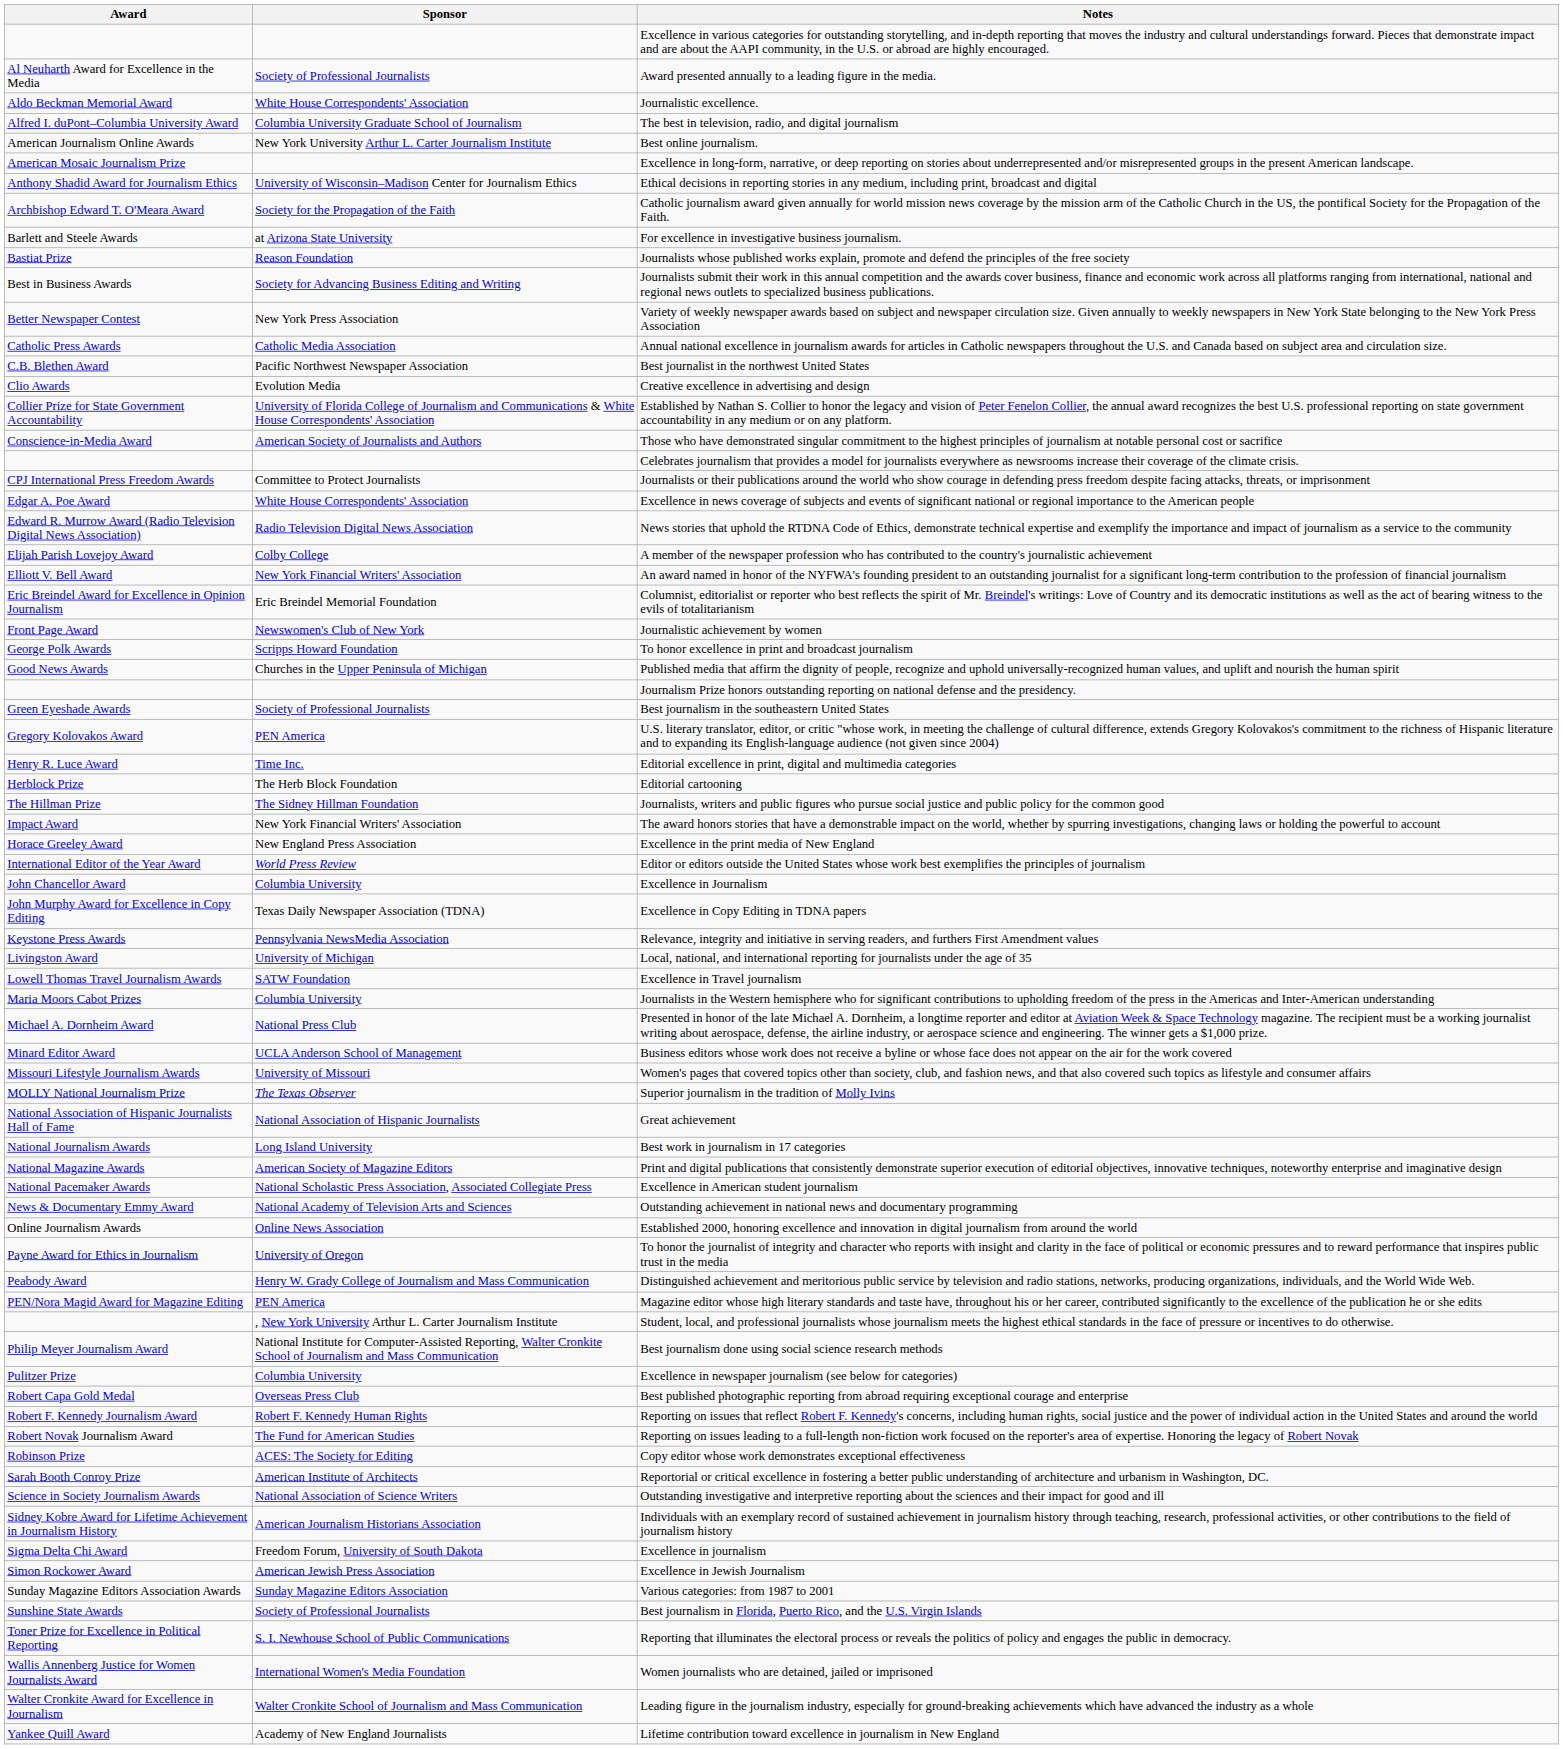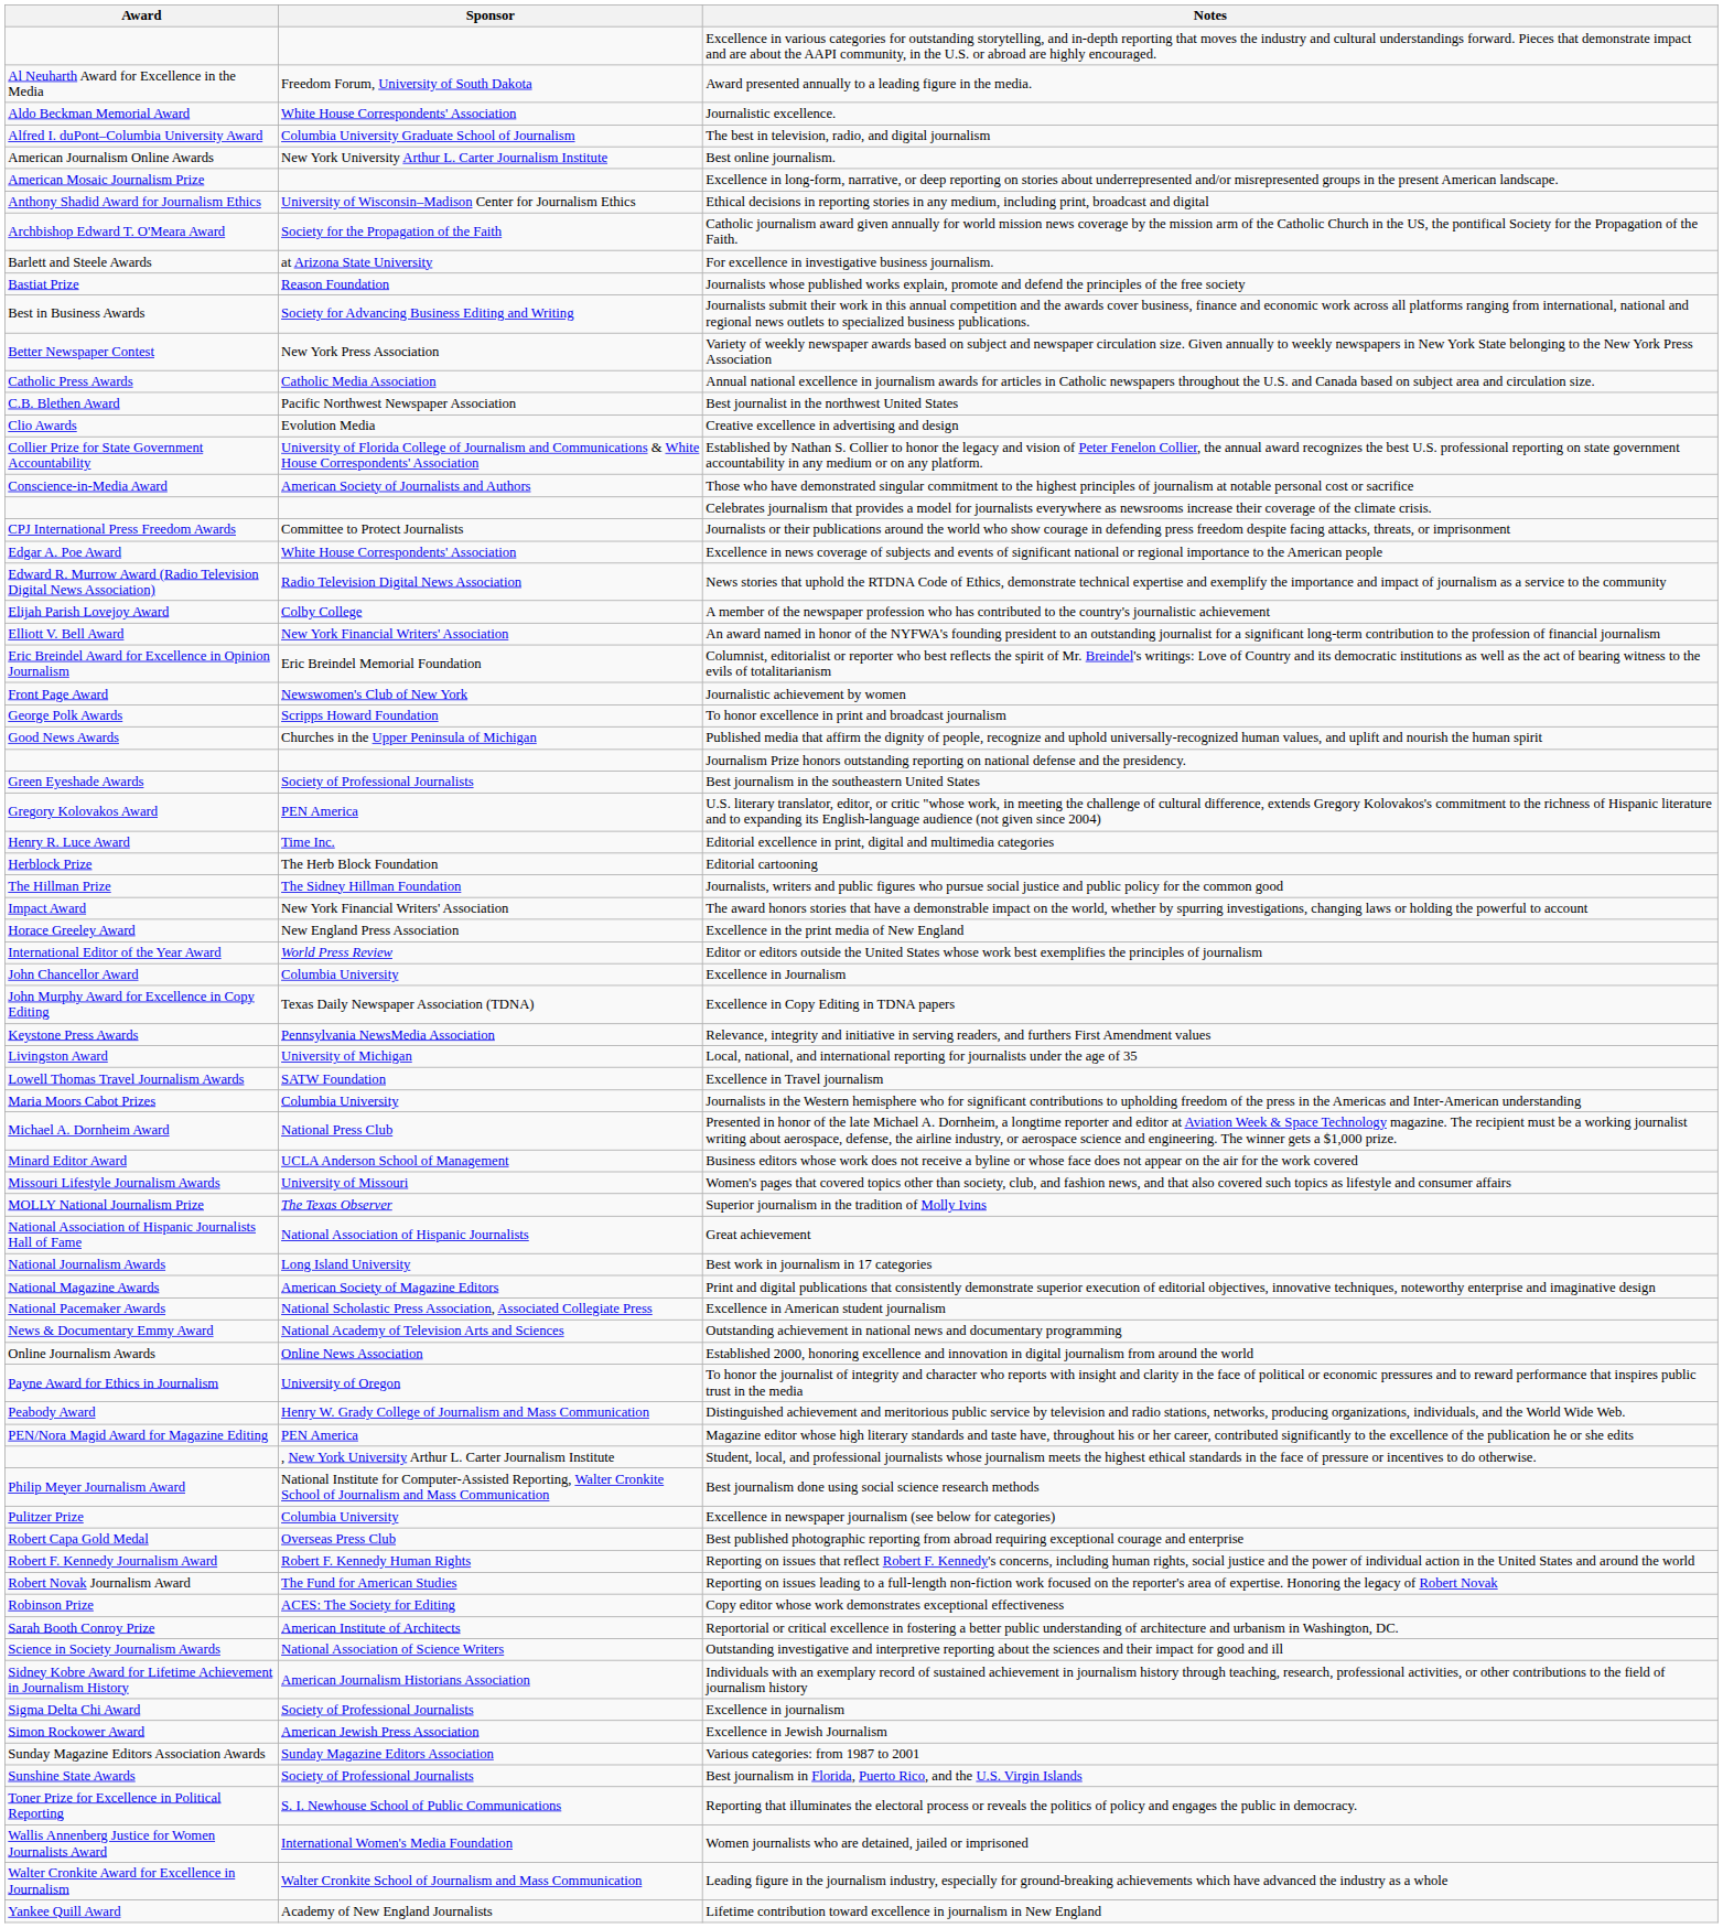Award presented annually to a leading figure in the media. | Sponsor: Society of Professional Journalists -> Freedom Forum, University of South Dakota
Excellence in journalism | Sponsor: Freedom Forum, University of South Dakota -> Society of Professional Journalists
